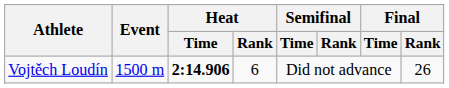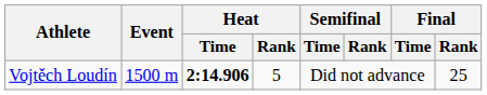Vojtěch Loudín | Heat / Rank: 6 -> 5
Vojtěch Loudín | Final / Rank: 26 -> 25
